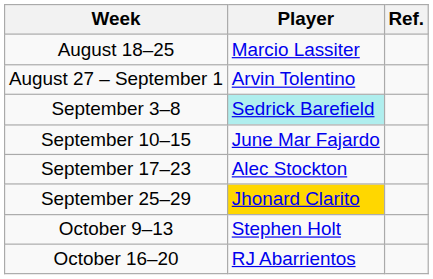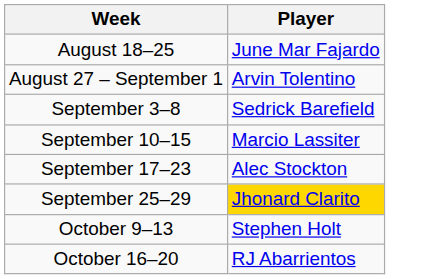- column: Ref.
August 18–25 | Player: Marcio Lassiter -> June Mar Fajardo
September 3–8 | Player: paleturquoise background -> no background
September 10–15 | Player: June Mar Fajardo -> Marcio Lassiter
